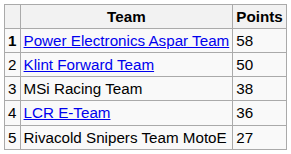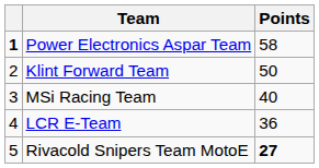MSi Racing Team | Points: 38 -> 40
Rivacold Snipers Team MotoE | Points: normal -> bold
